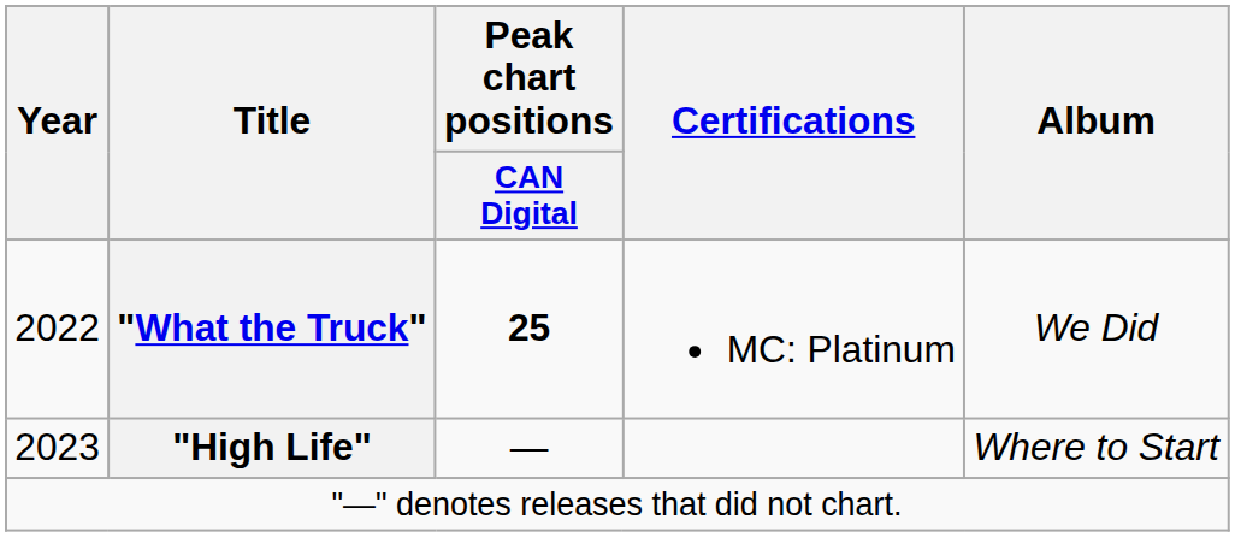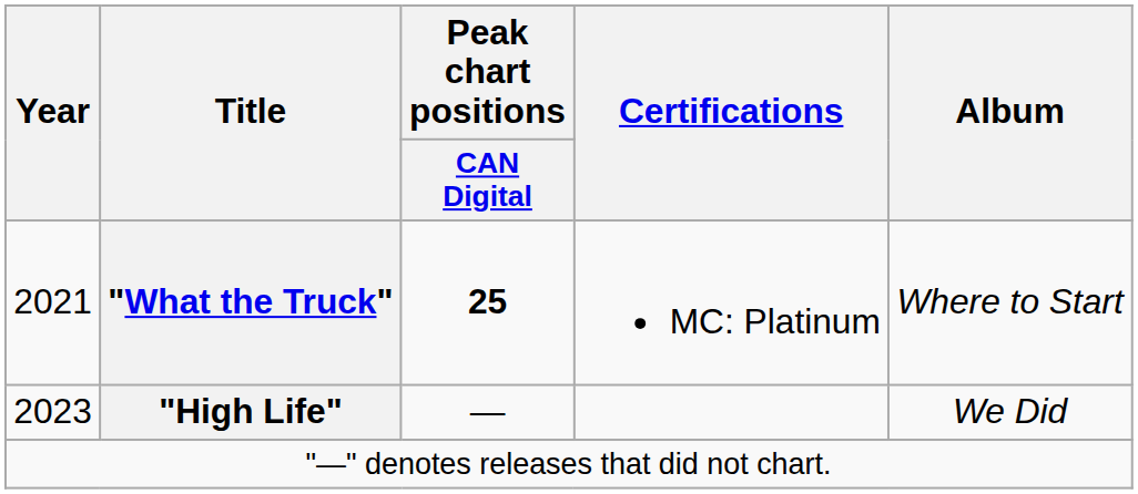"What the Truck" | Year: 2022 -> 2021
"What the Truck" | Album: We Did -> Where to Start
"High Life" | Album: Where to Start -> We Did
